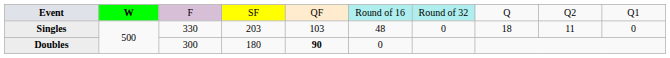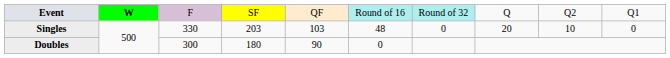Singles | column 8: 18 -> 20
Singles | column 9: 11 -> 10
Doubles | column 5: bold -> normal
